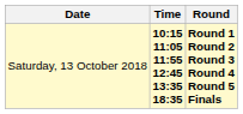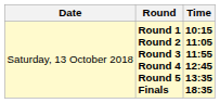columns swapped: Time <-> Round
